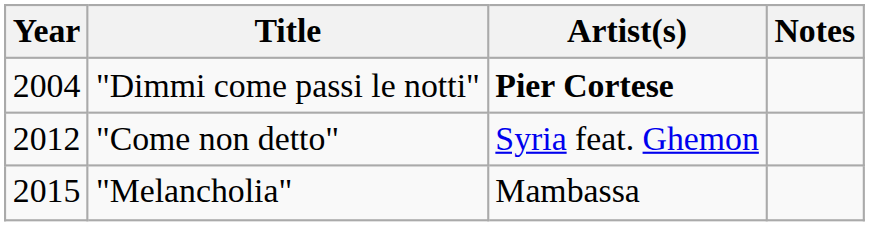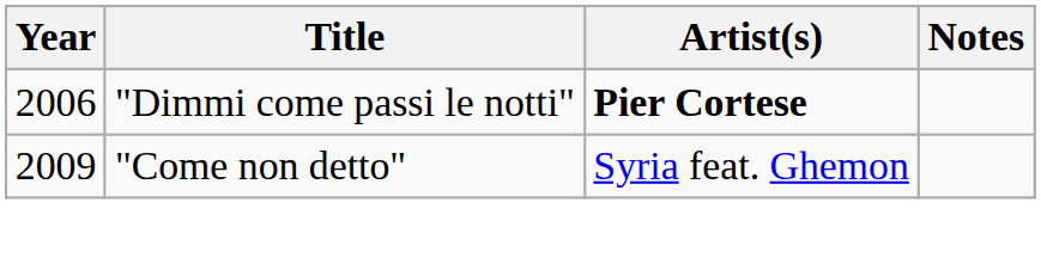"Dimmi come passi le notti" | Year: 2004 -> 2006
"Come non detto" | Year: 2012 -> 2009
- row: 2015 | "Melancholia" | Mambassa
